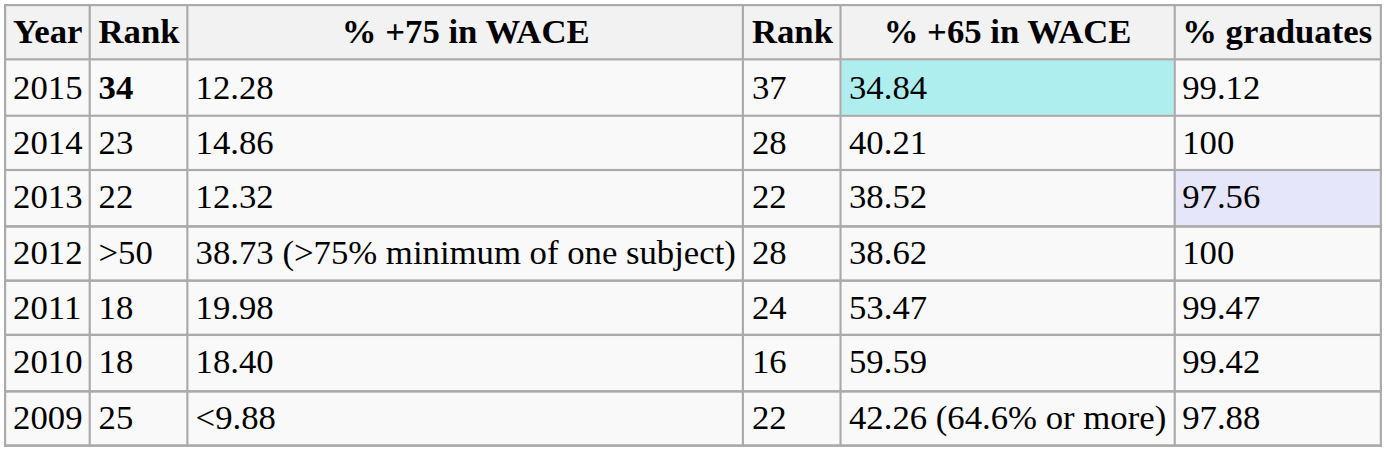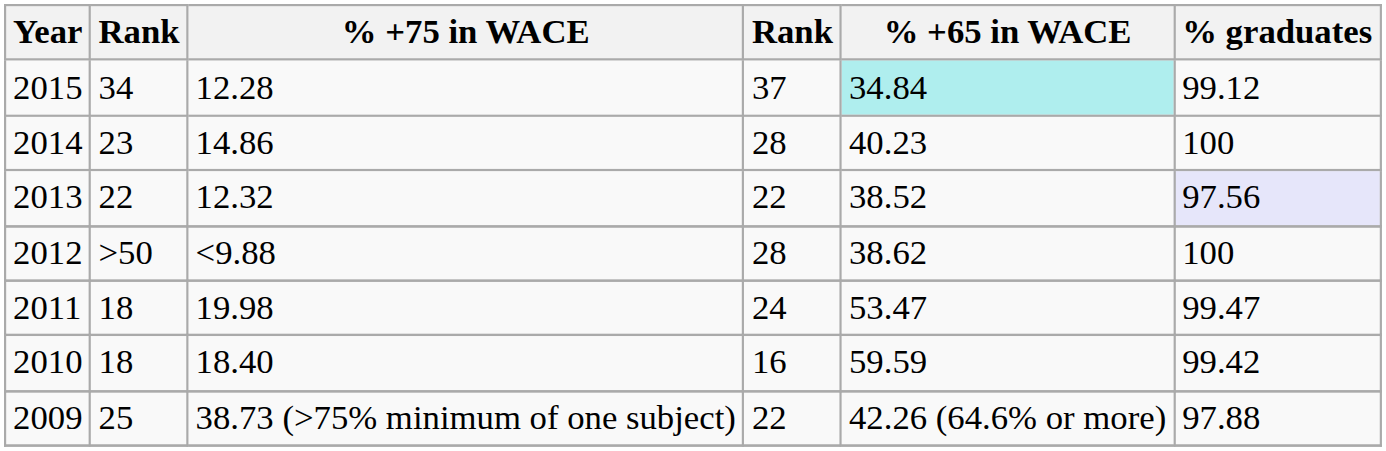2015 | column 2: bold -> normal
2014 | % +65 in WACE: 40.21 -> 40.23
2012 | % +75 in WACE: 38.73 (>75% minimum of one subject) -> <9.88
2009 | % +75 in WACE: <9.88 -> 38.73 (>75% minimum of one subject)
